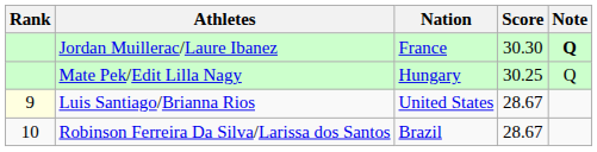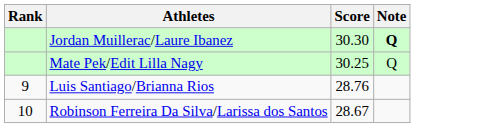- column: Nation | France | Hungary | United States | Brazil
Luis Santiago/Brianna Rios | Rank: lightyellow background -> no background
Luis Santiago/Brianna Rios | Score: 28.67 -> 28.76
